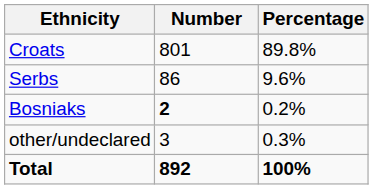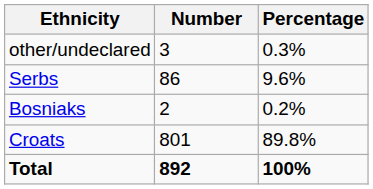rows swapped: Croats <-> other/undeclared
Bosniaks | Number: bold -> normal
